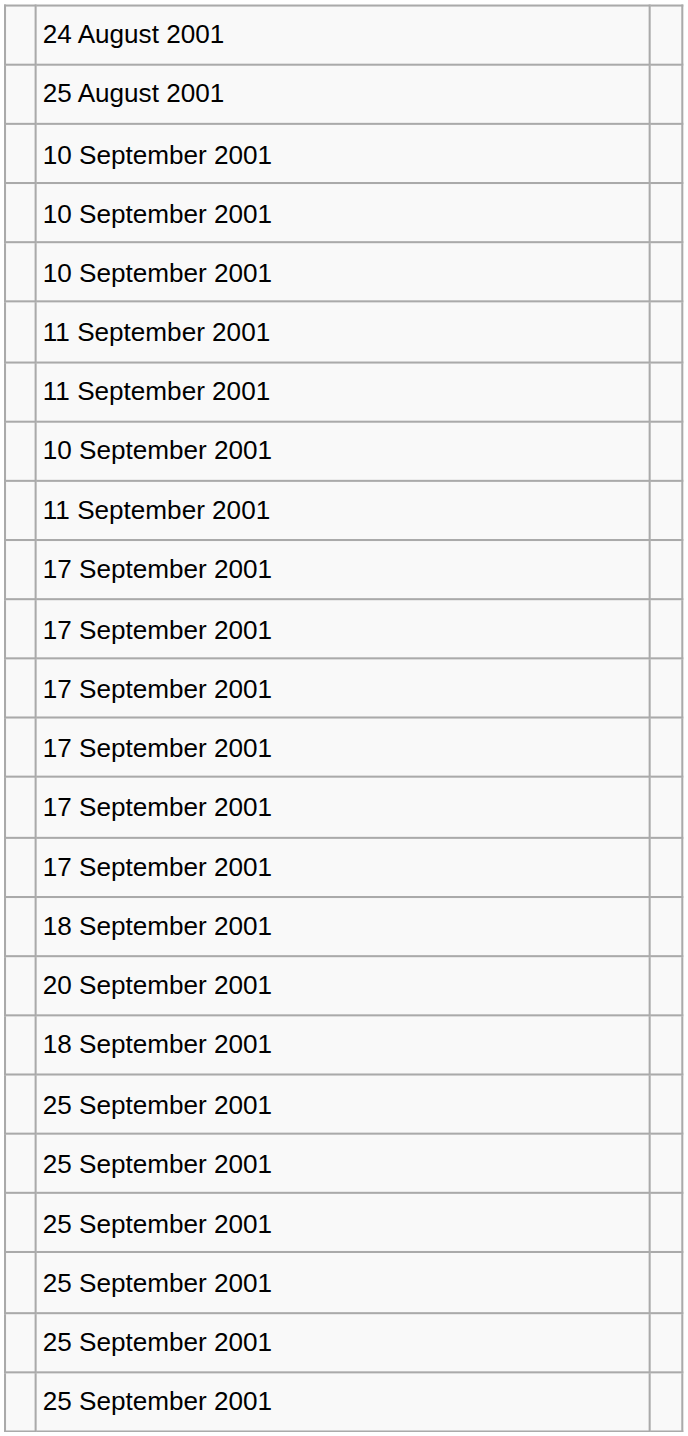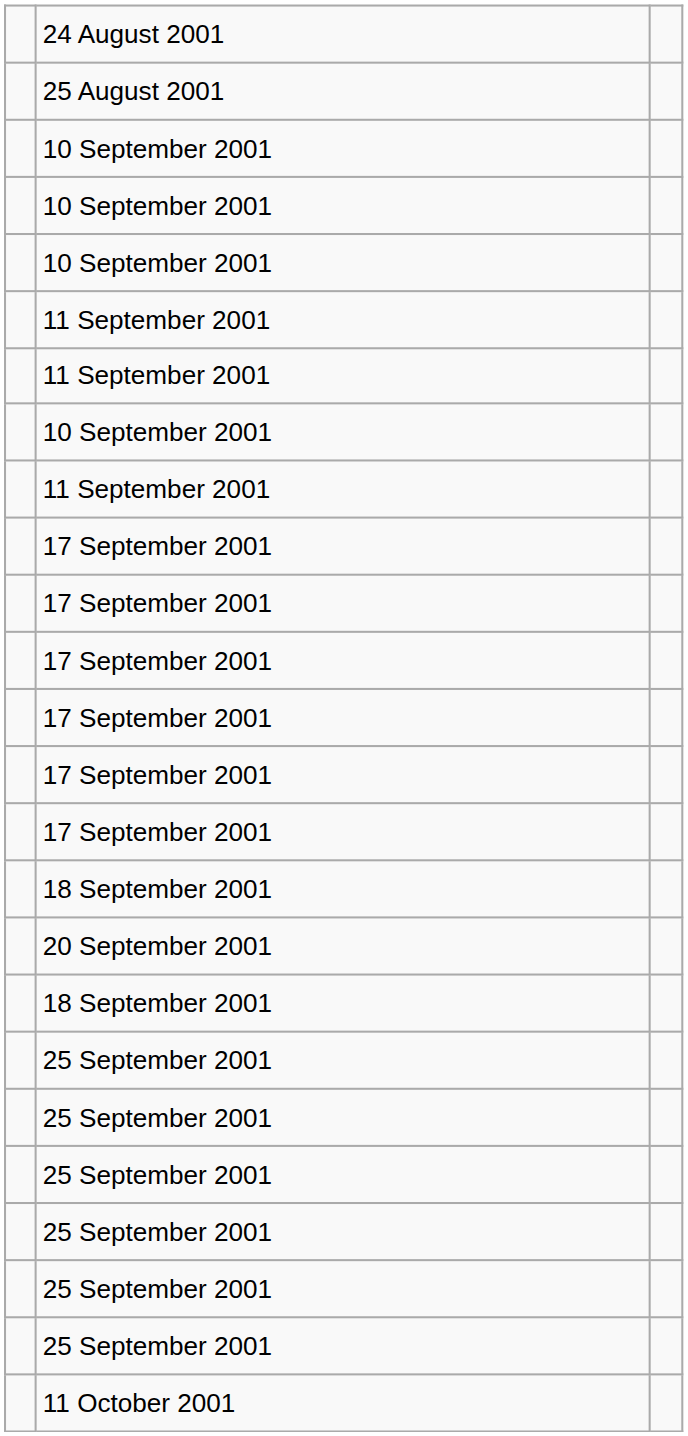+ row: 11 October 2001
